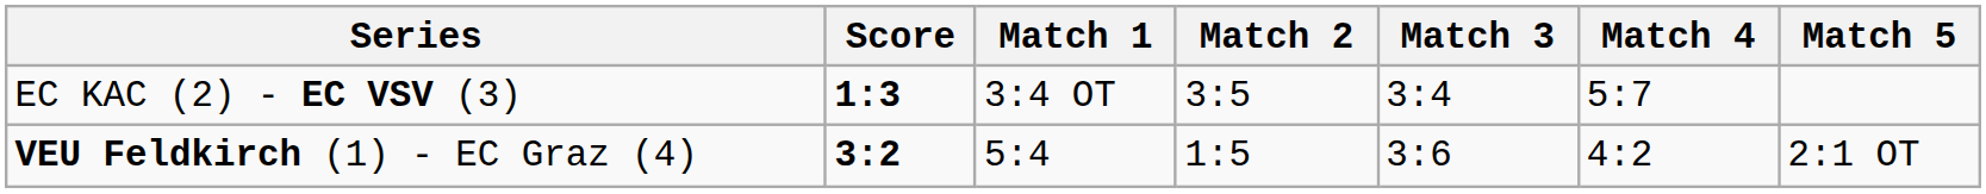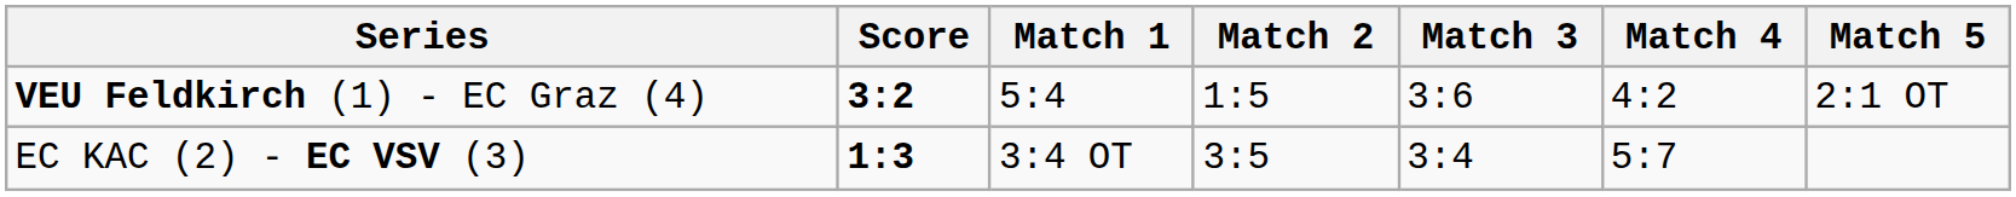rows swapped: VEU Feldkirch (1) - EC Graz (4) <-> EC KAC (2) - EC VSV (3)
